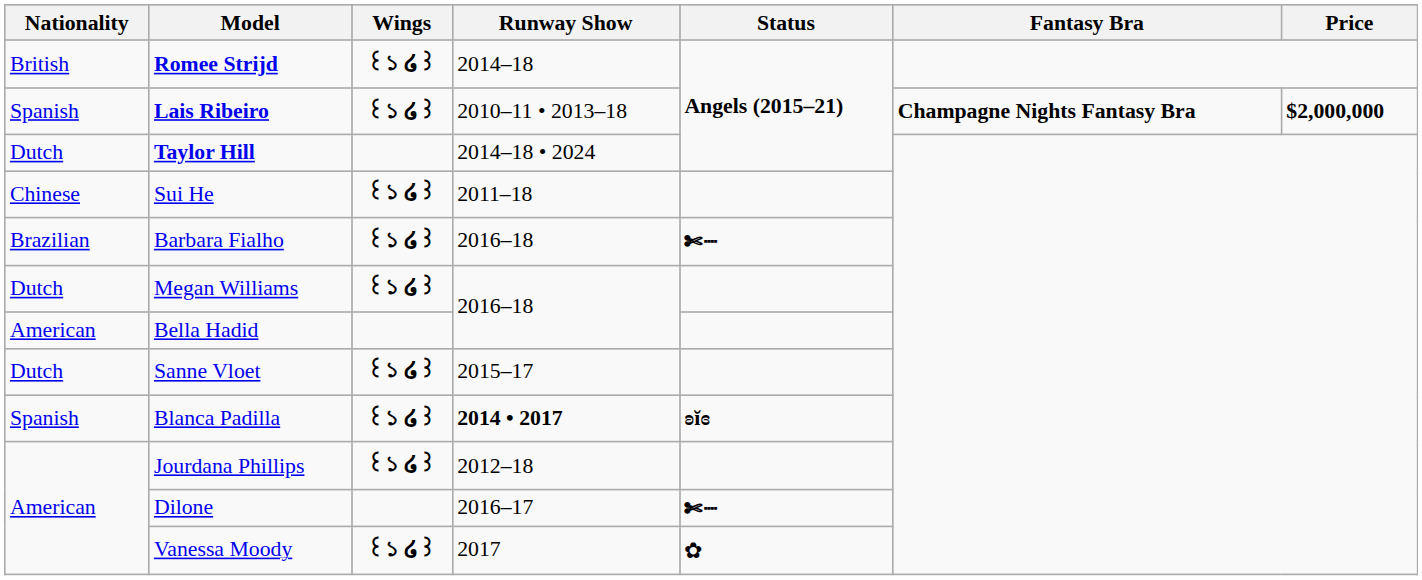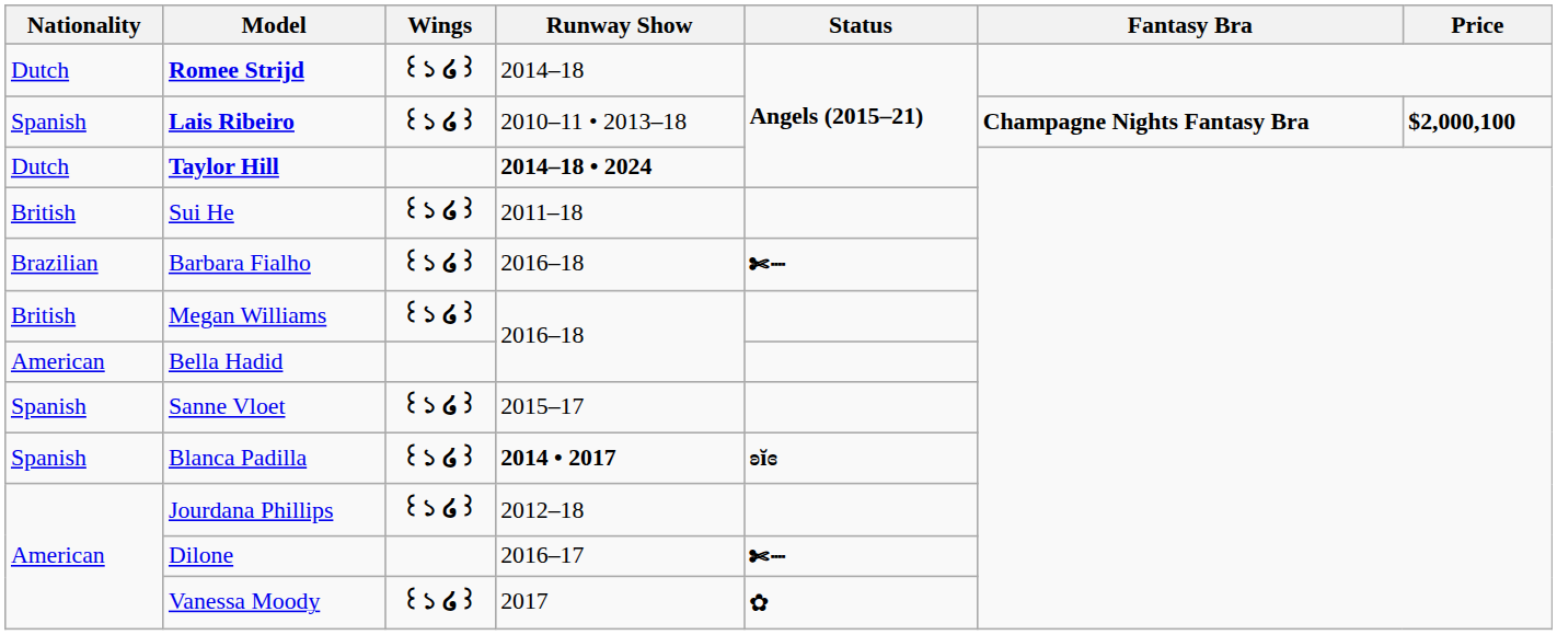Romee Strijd | Nationality: British -> Dutch
Lais Ribeiro | Price: $2,000,000 -> $2,000,100
Taylor Hill | Runway Show: normal -> bold
Sui He | Nationality: Chinese -> British
Megan Williams | Nationality: Dutch -> British
Sanne Vloet | Nationality: Dutch -> Spanish
